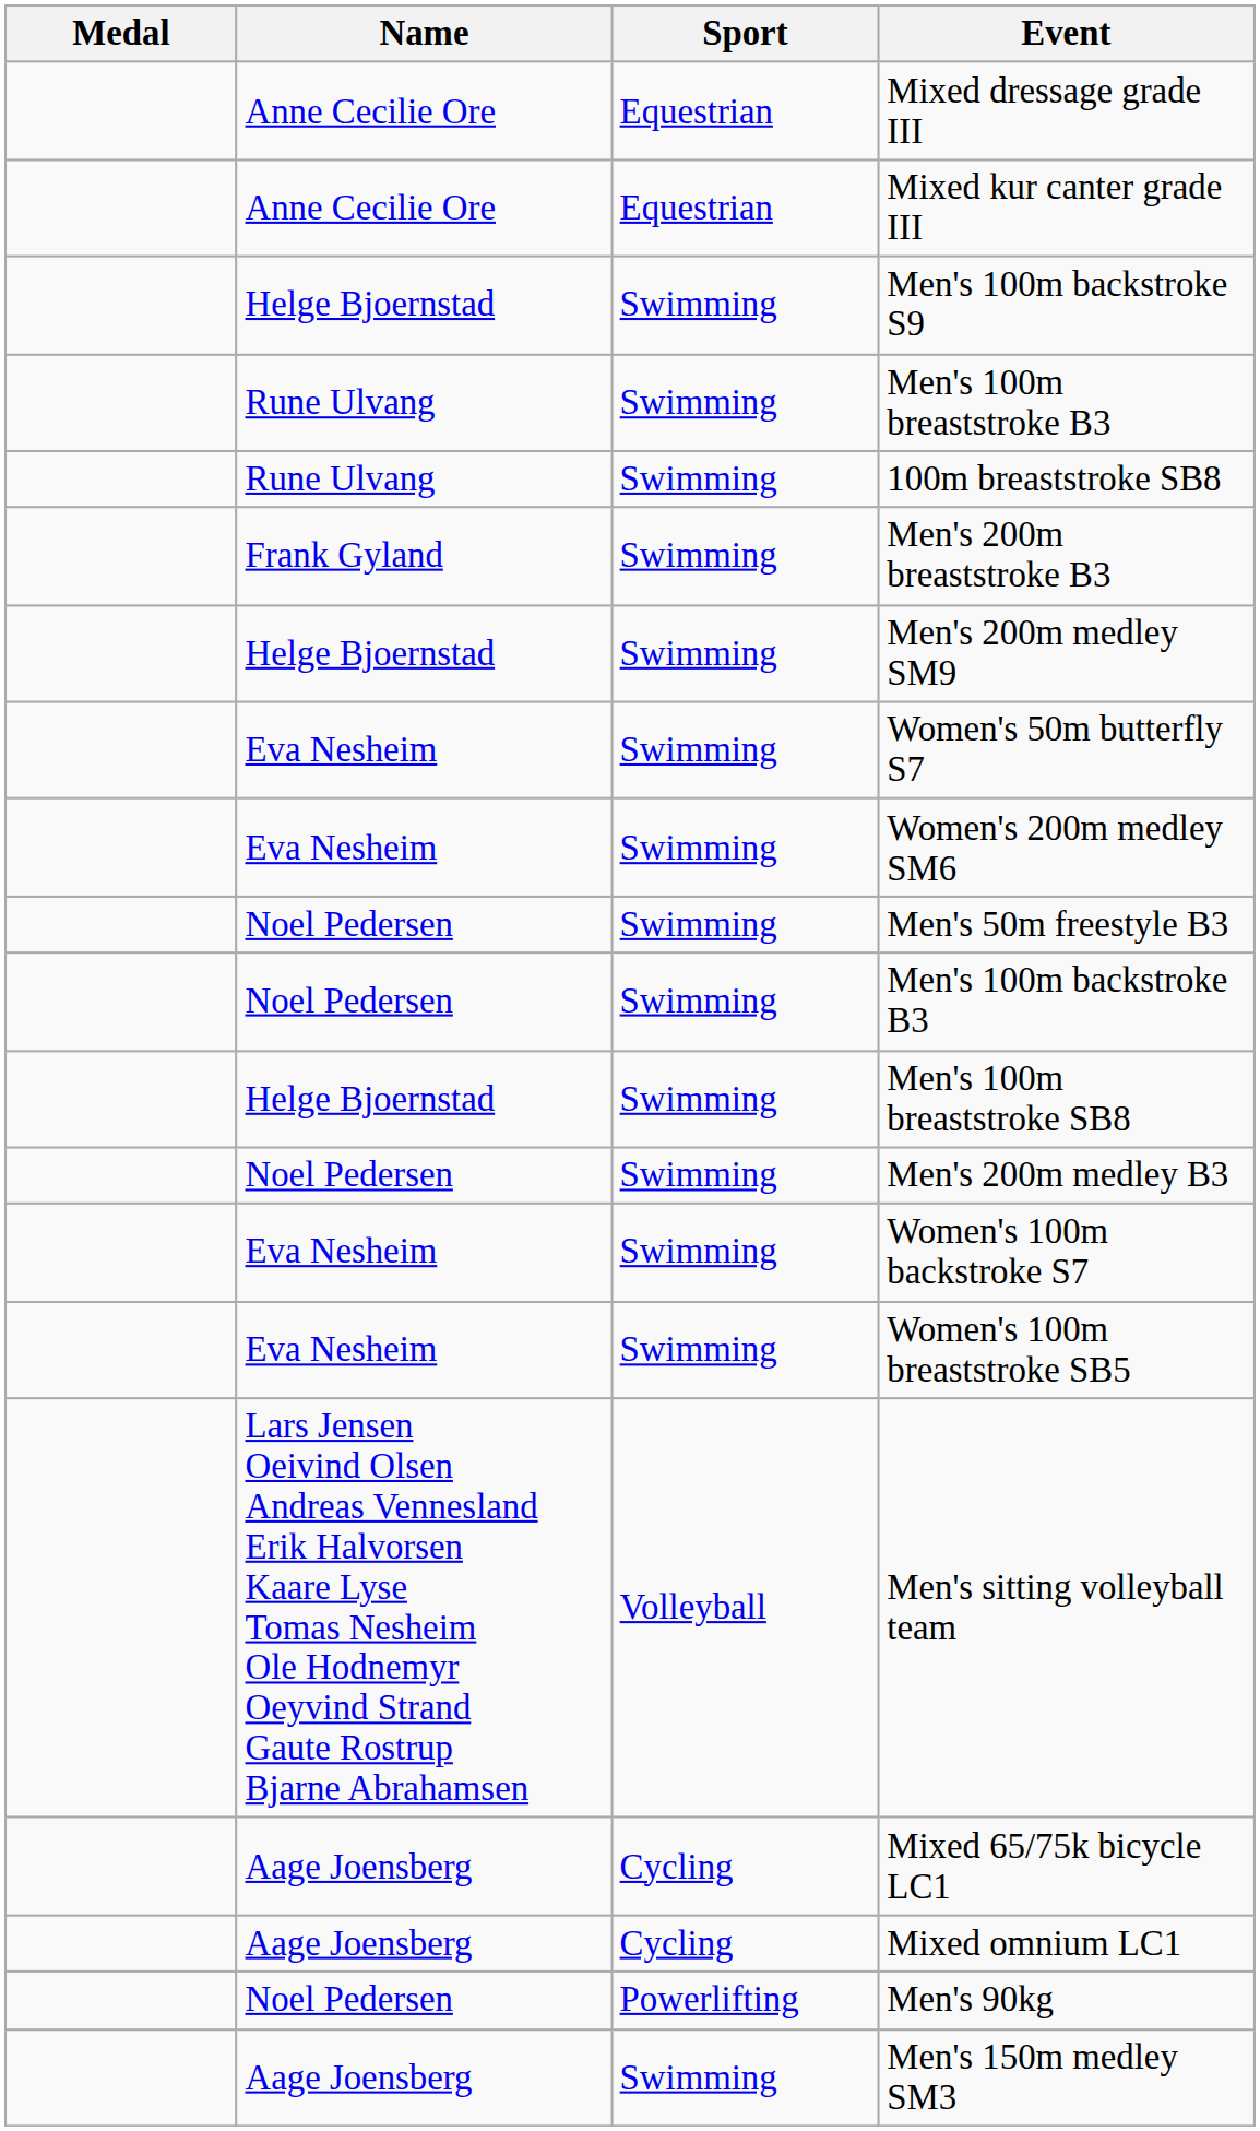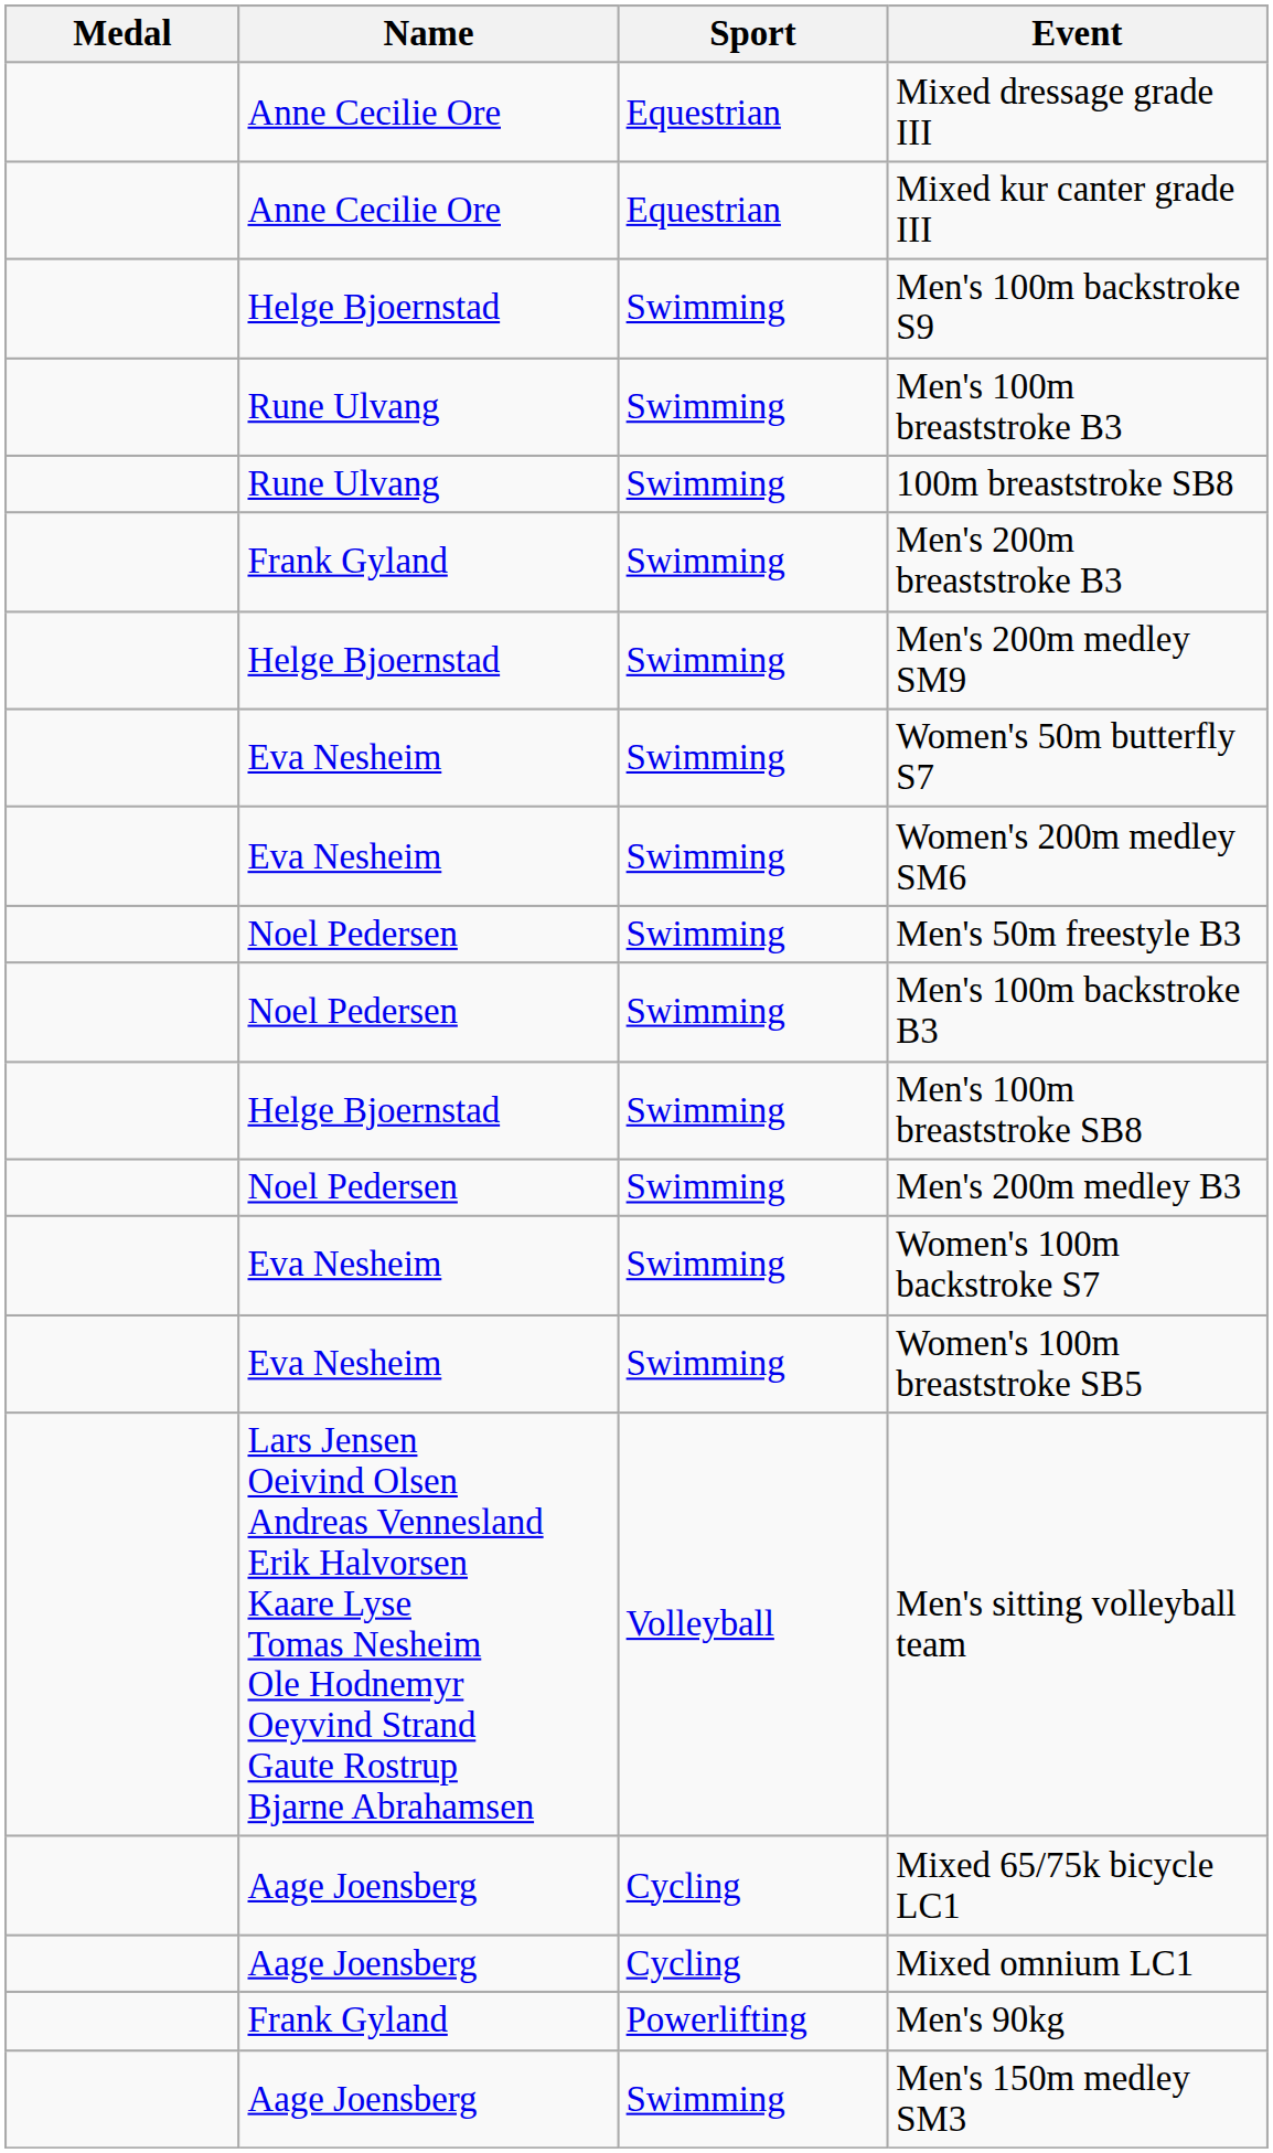Men's 90kg | Name: Noel Pedersen -> Frank Gyland
